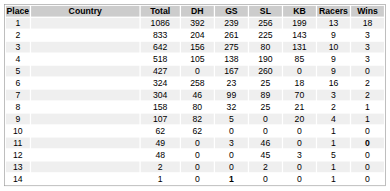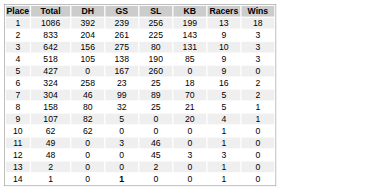- column: Country
7 | Racers: 3 -> 5
8 | Racers: 2 -> 5
11 | Wins: bold -> normal
12 | Racers: 5 -> 3
